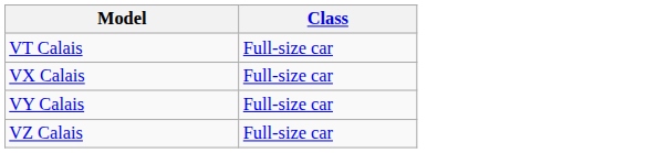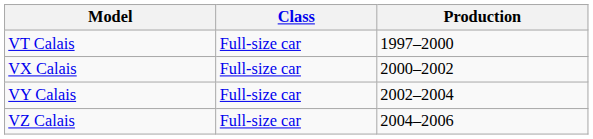+ column: Production | 1997–2000 | 2000–2002 | 2002–2004 | 2004–2006
